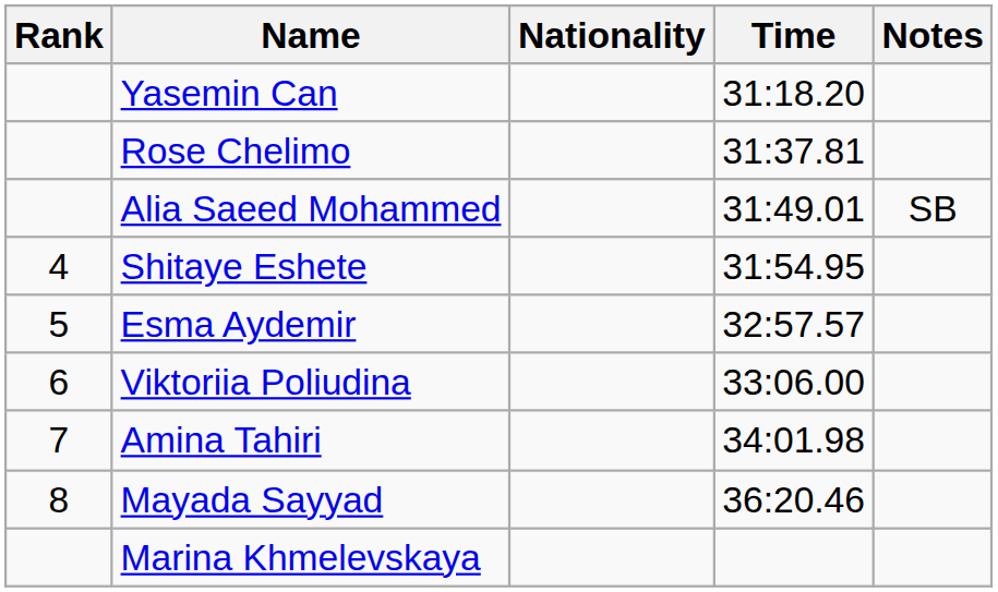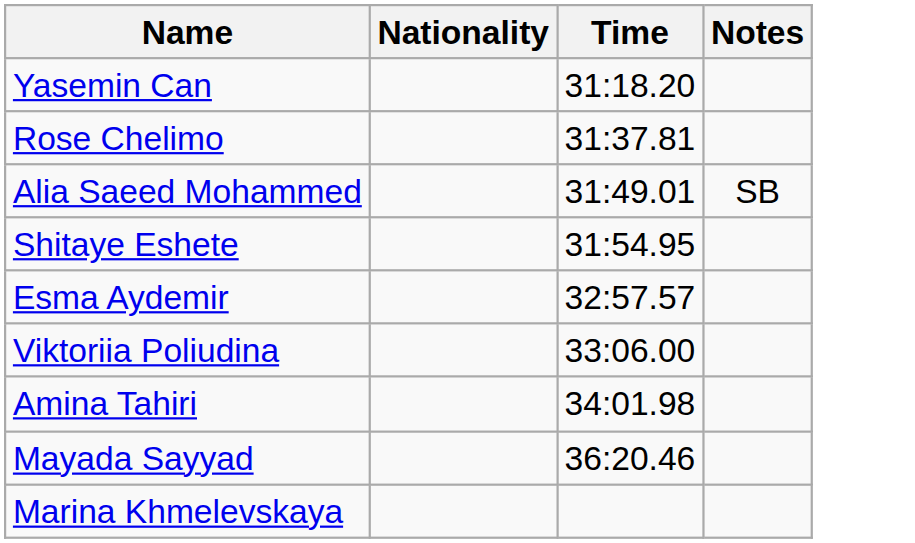- column: Rank | 4 | 5 | 6 | 7 | 8
